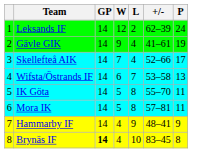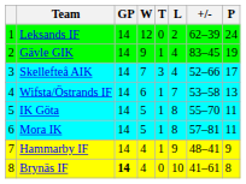+ column: T | 0 | 1 | 3 | 1 | 1 | 1 | 1 | 0
Gävle GIK | +/-: 41–61 -> 83–45
Brynäs IF | +/-: 83–45 -> 41–61
